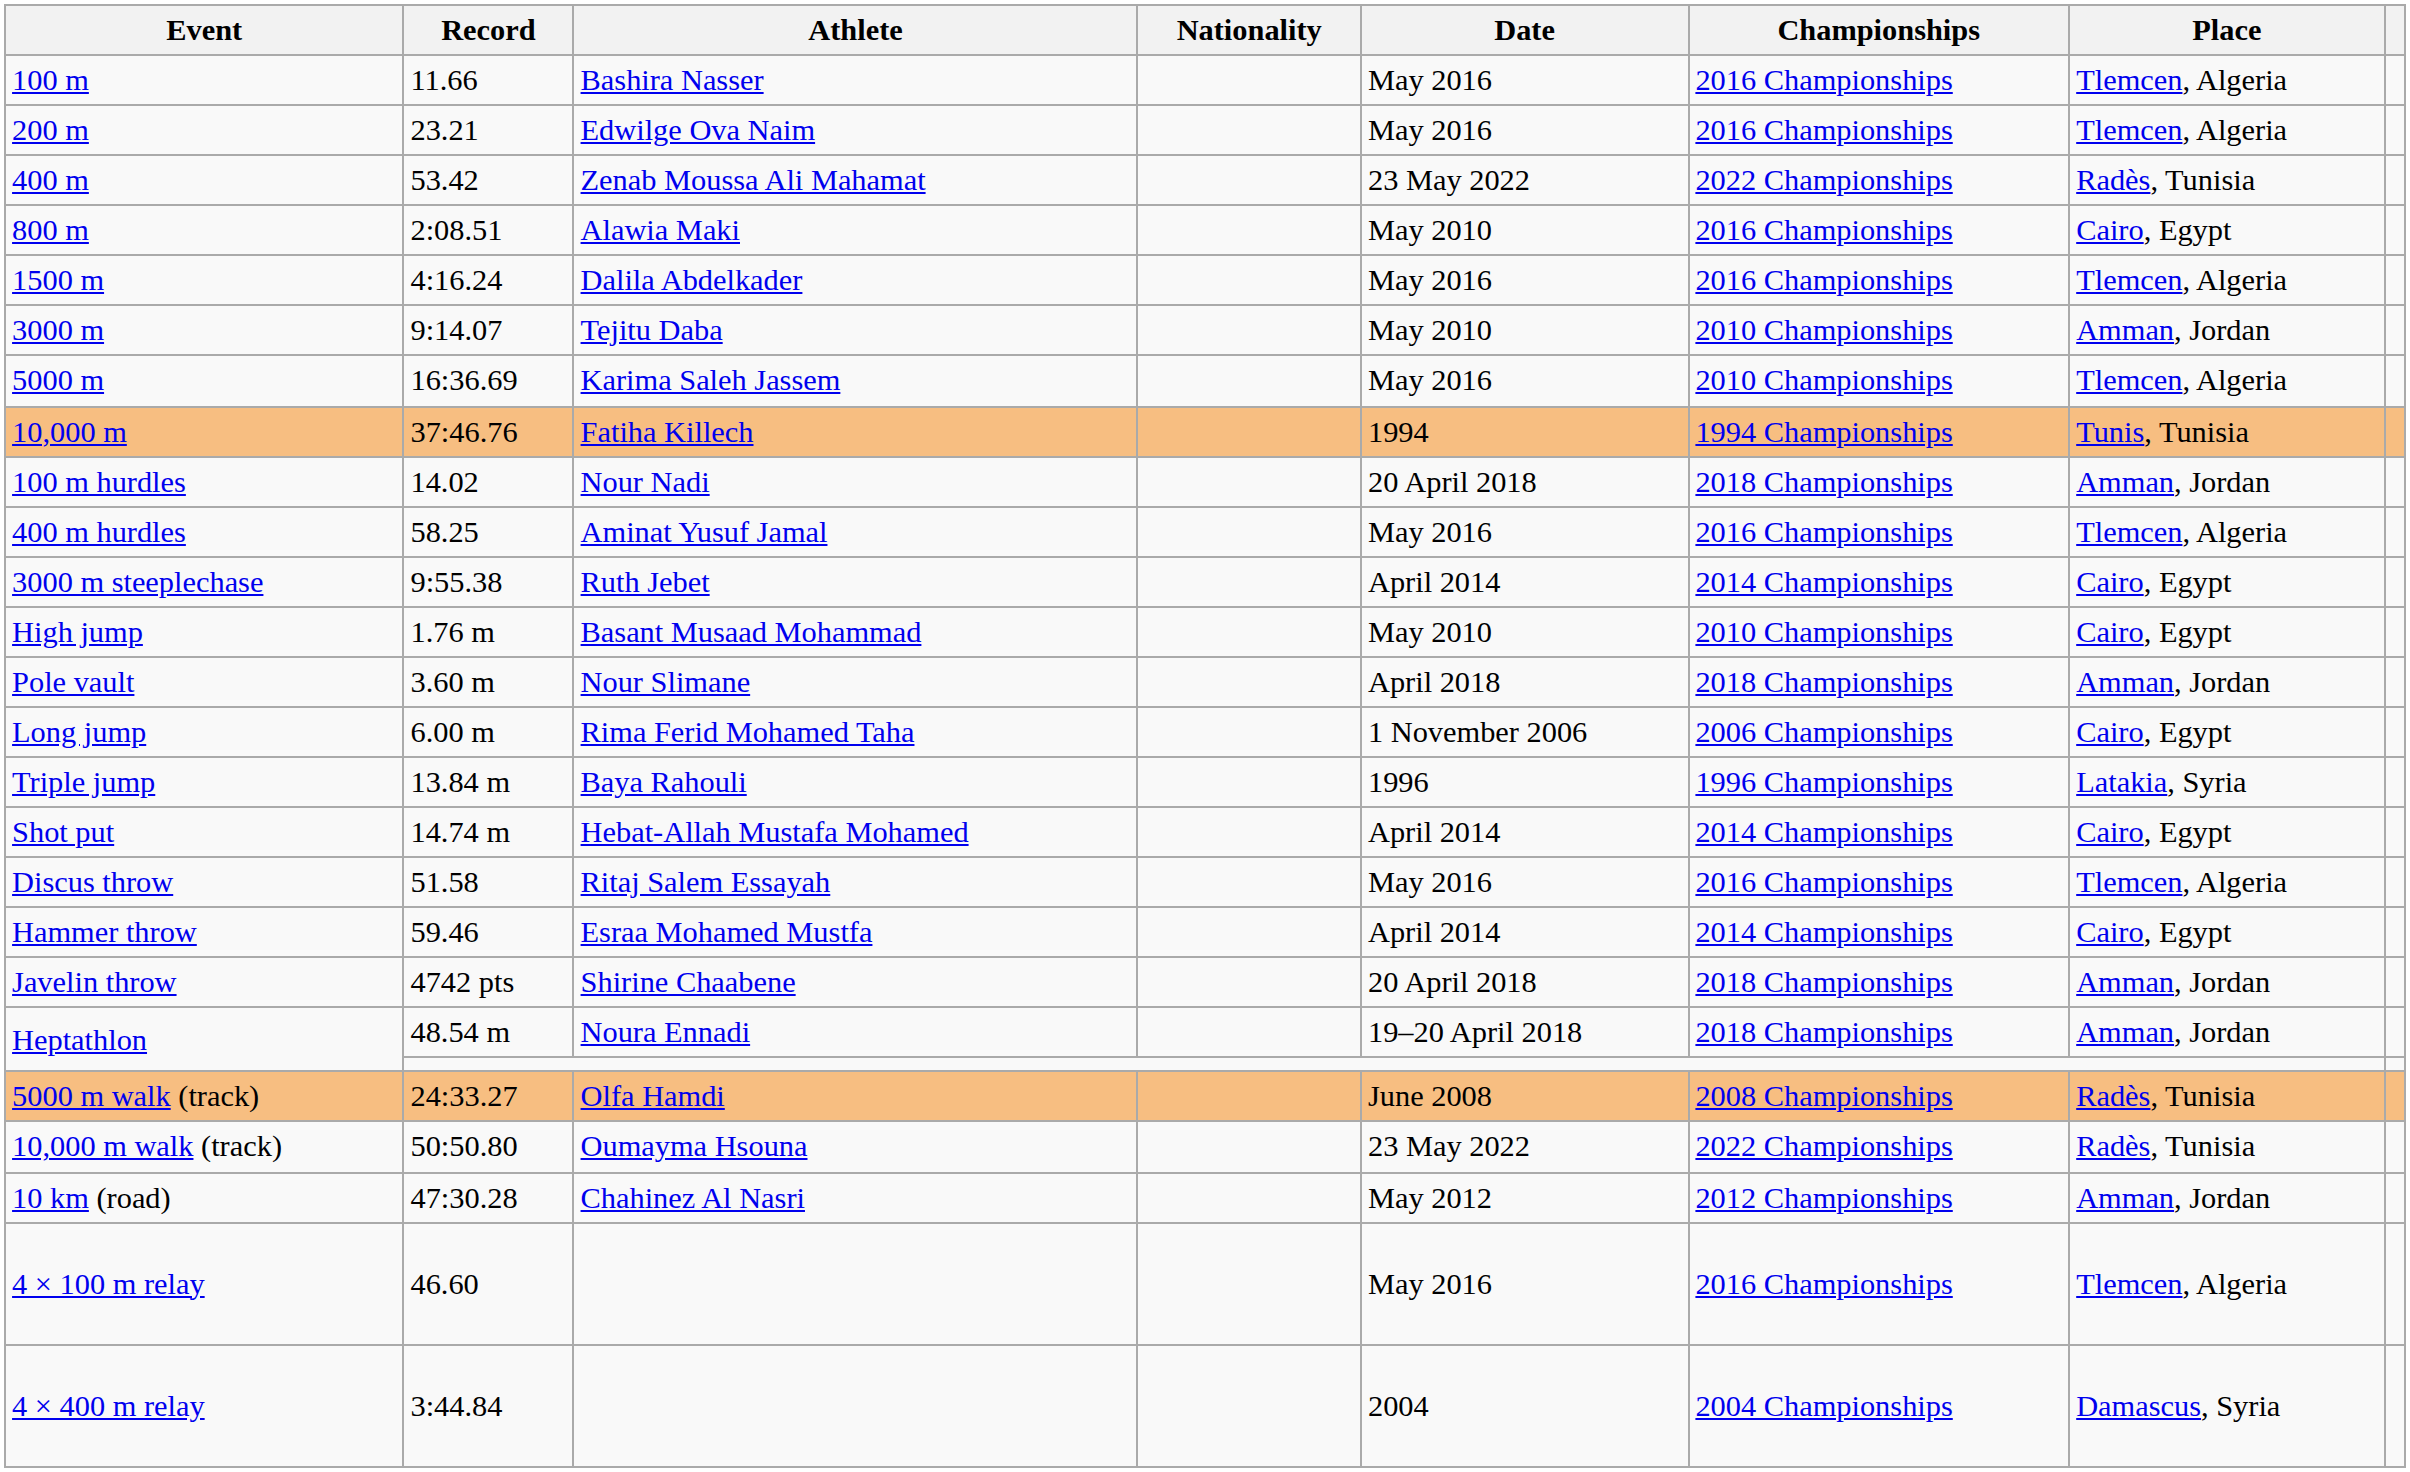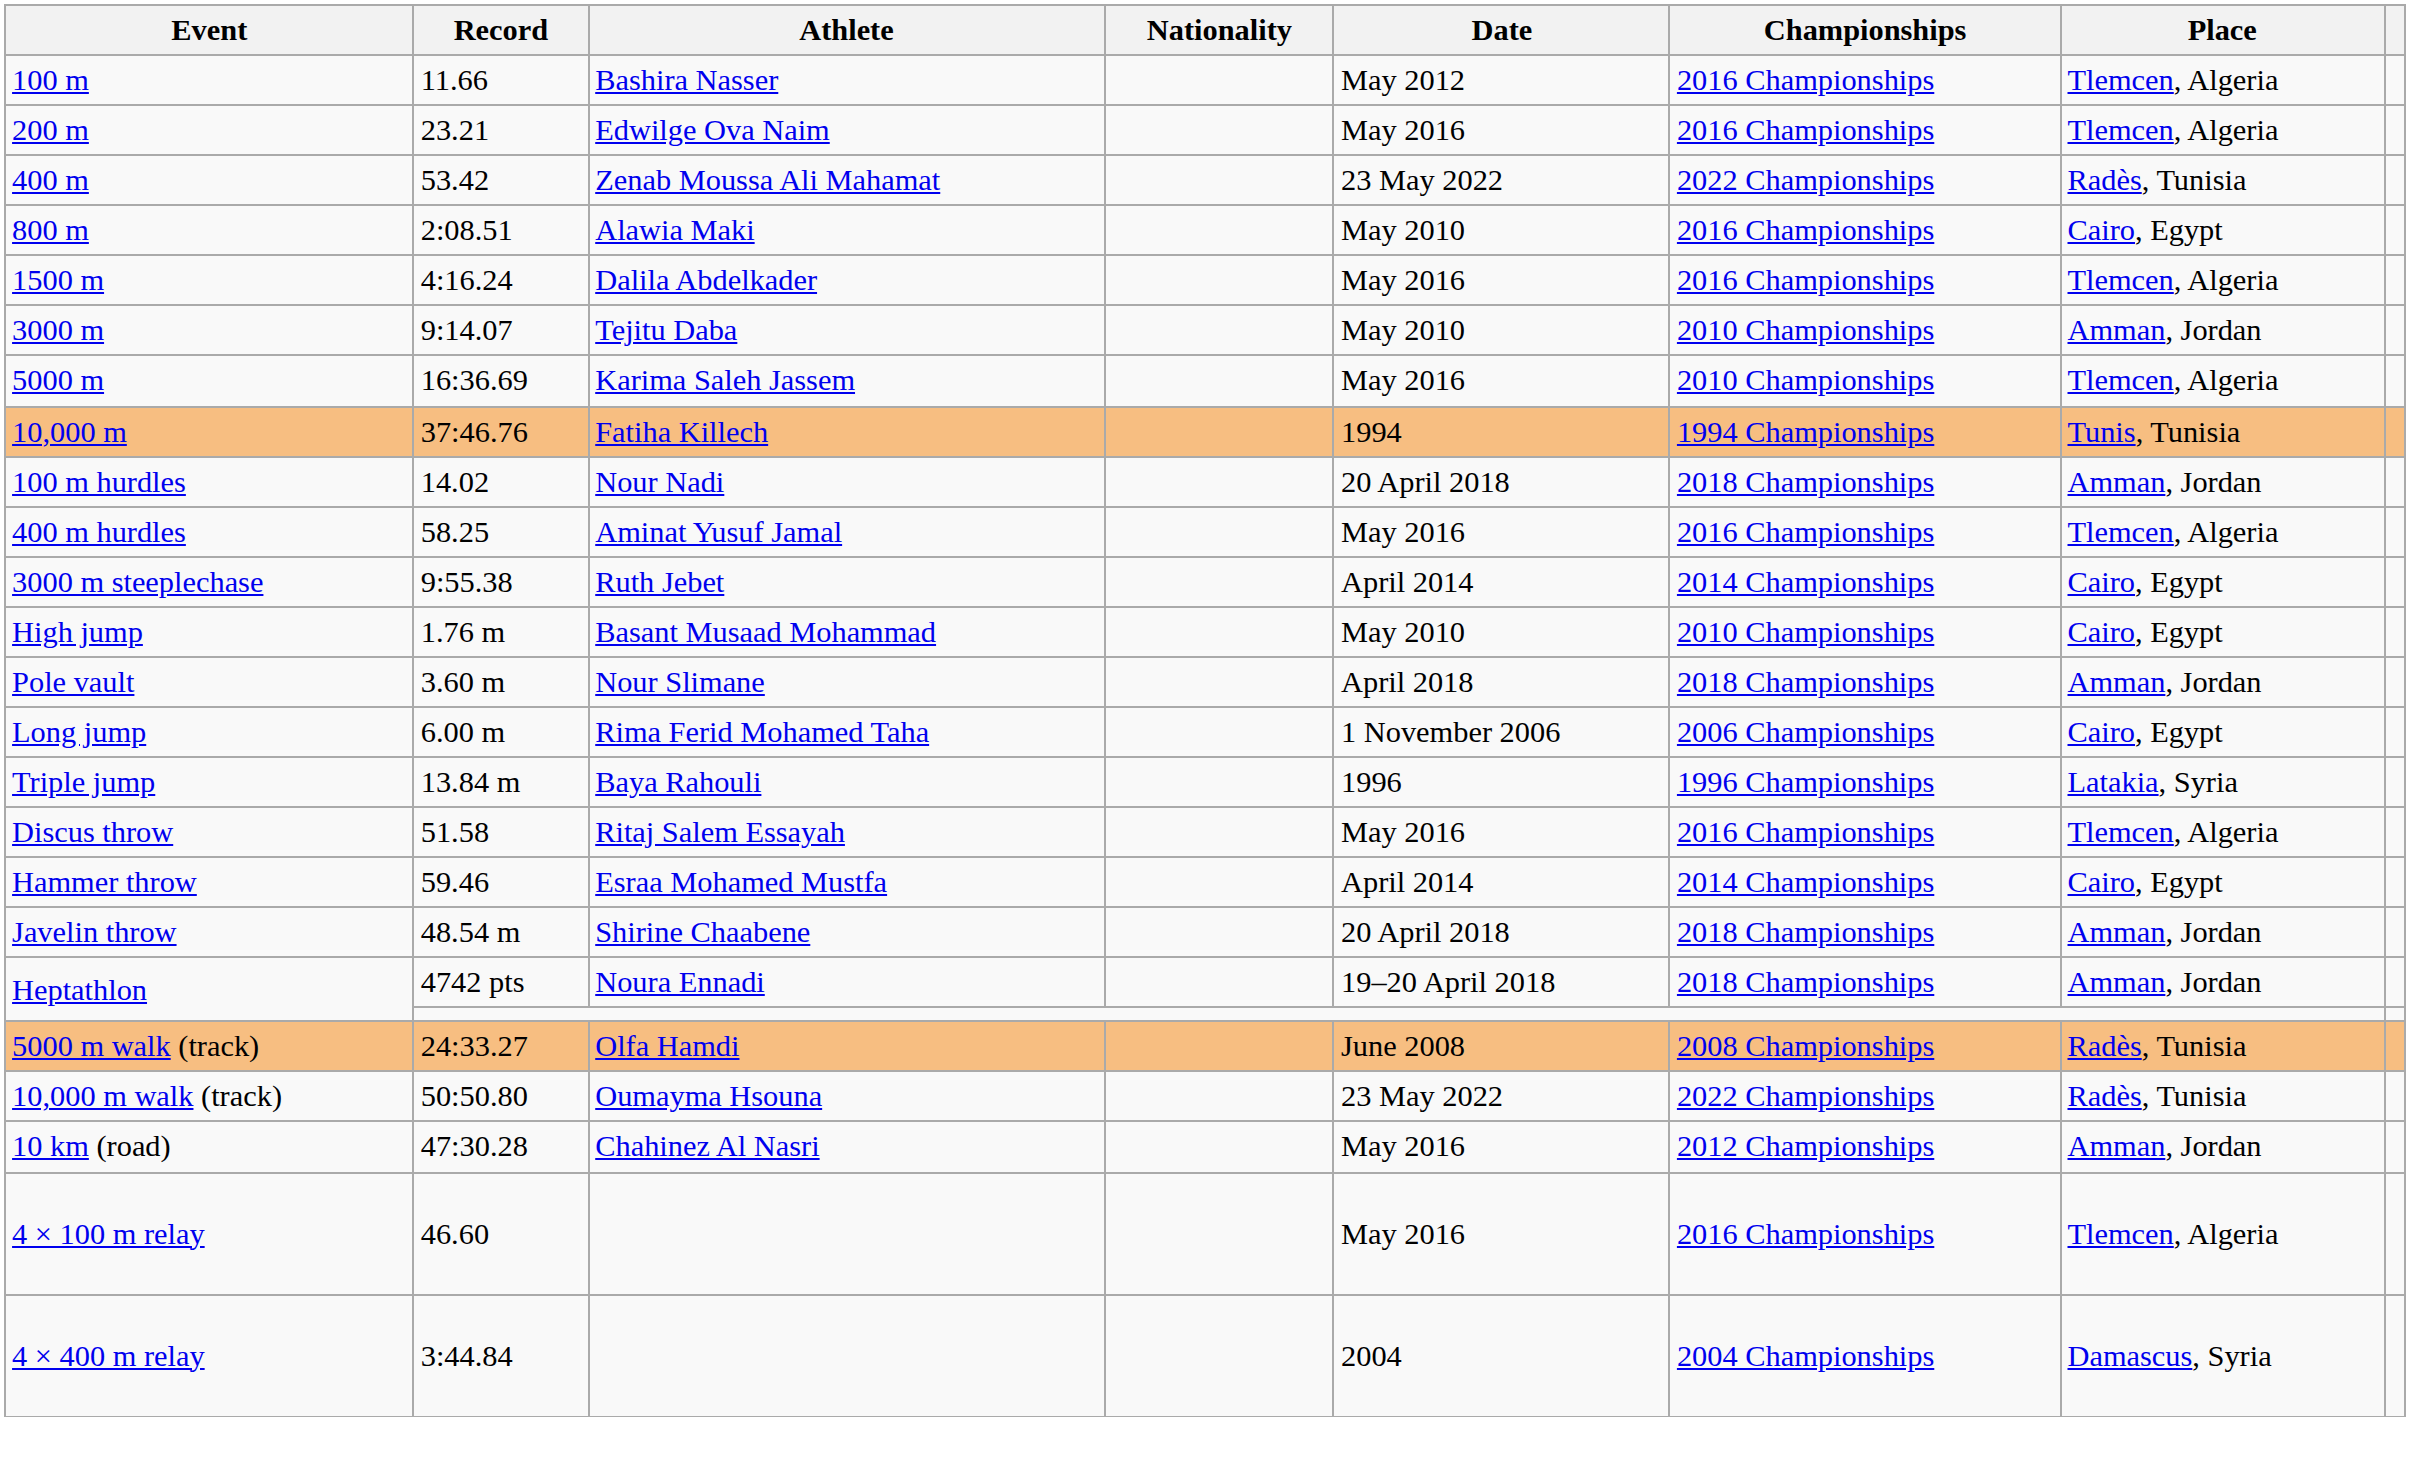100 m | Date: May 2016 -> May 2012
- row: Shot put | 14.74 m | Hebat-Allah Mustafa Mohamed | April 2014 | 2014 Championships | Cairo, Egypt
Javelin throw | Record: 4742 pts -> 48.54 m
Heptathlon / Noura Ennadi | Record: 48.54 m -> 4742 pts
10 km (road) | Date: May 2012 -> May 2016
